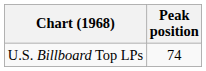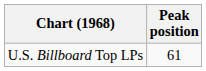U.S. Billboard Top LPs | Peak position: 74 -> 61
